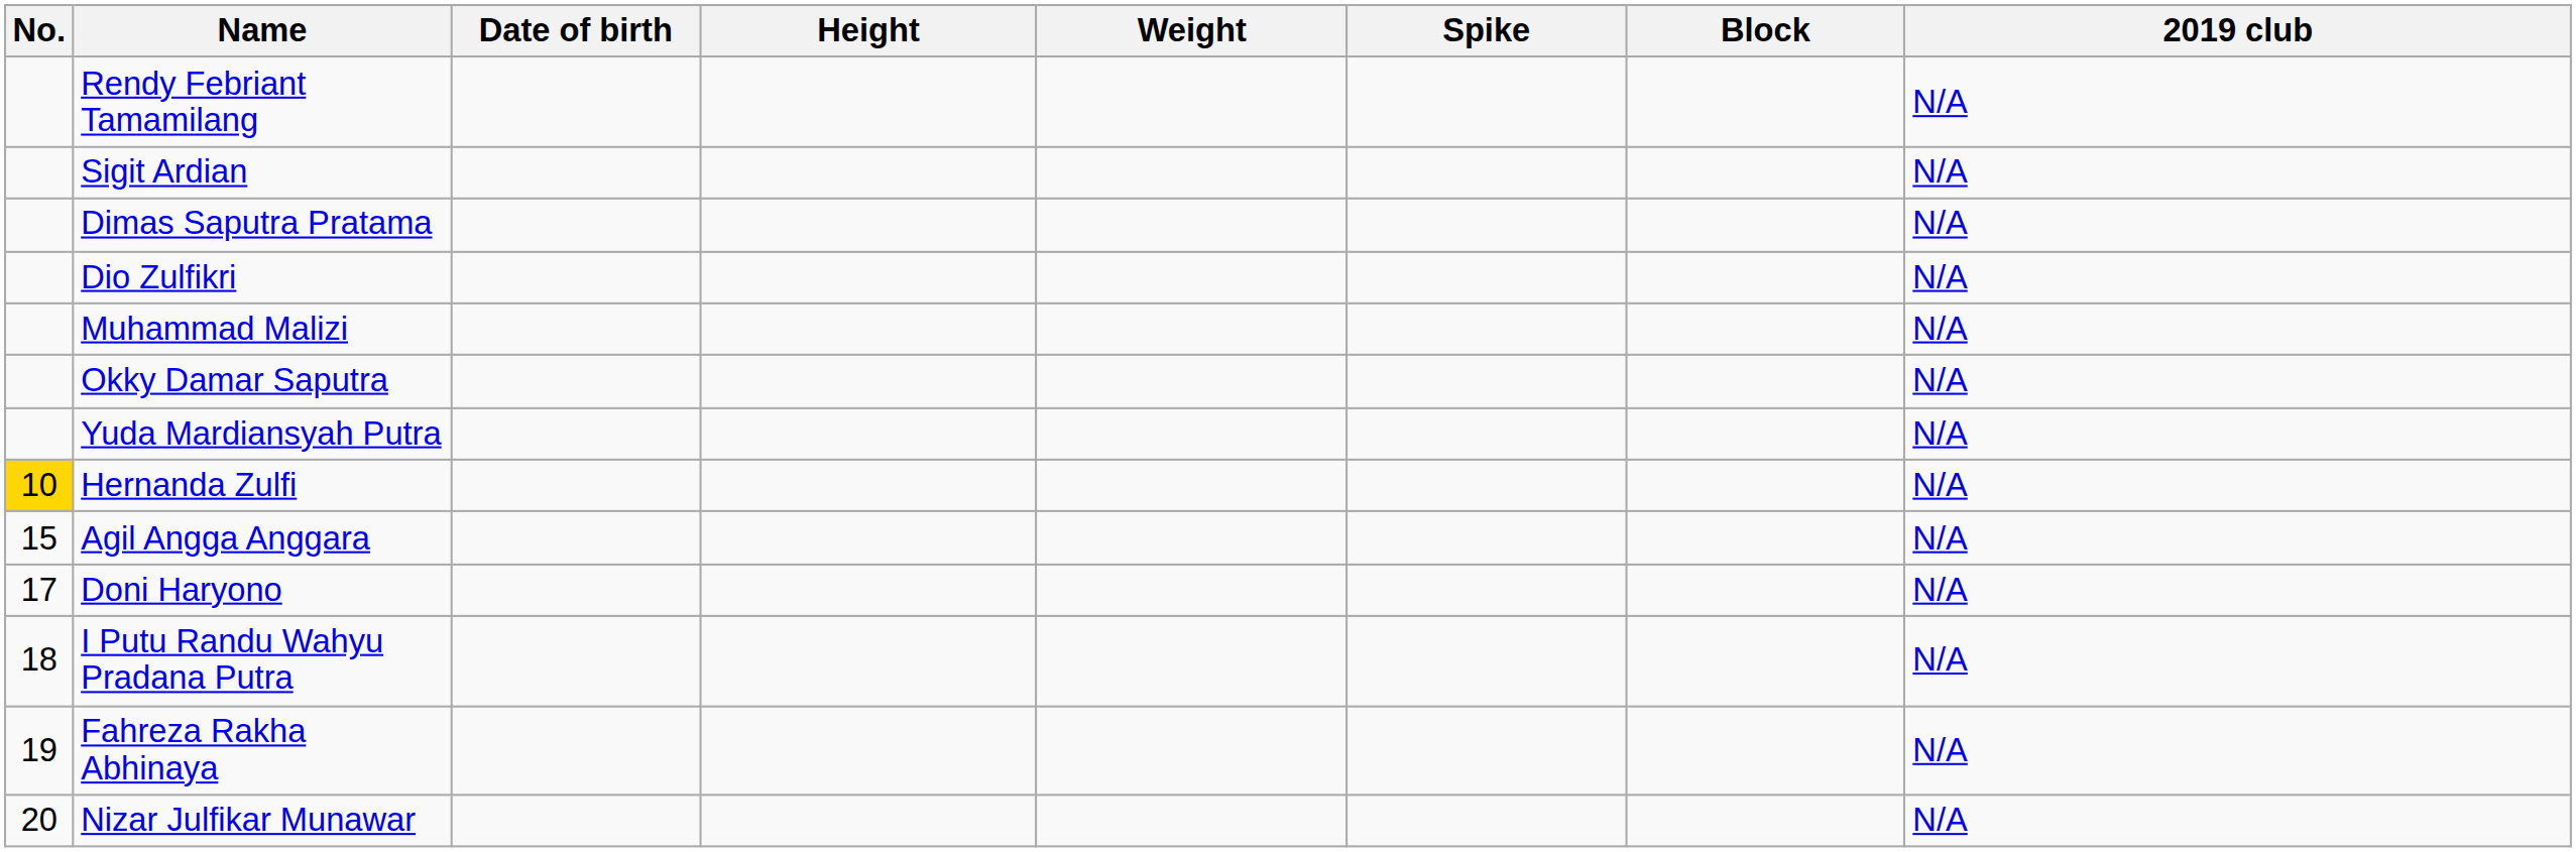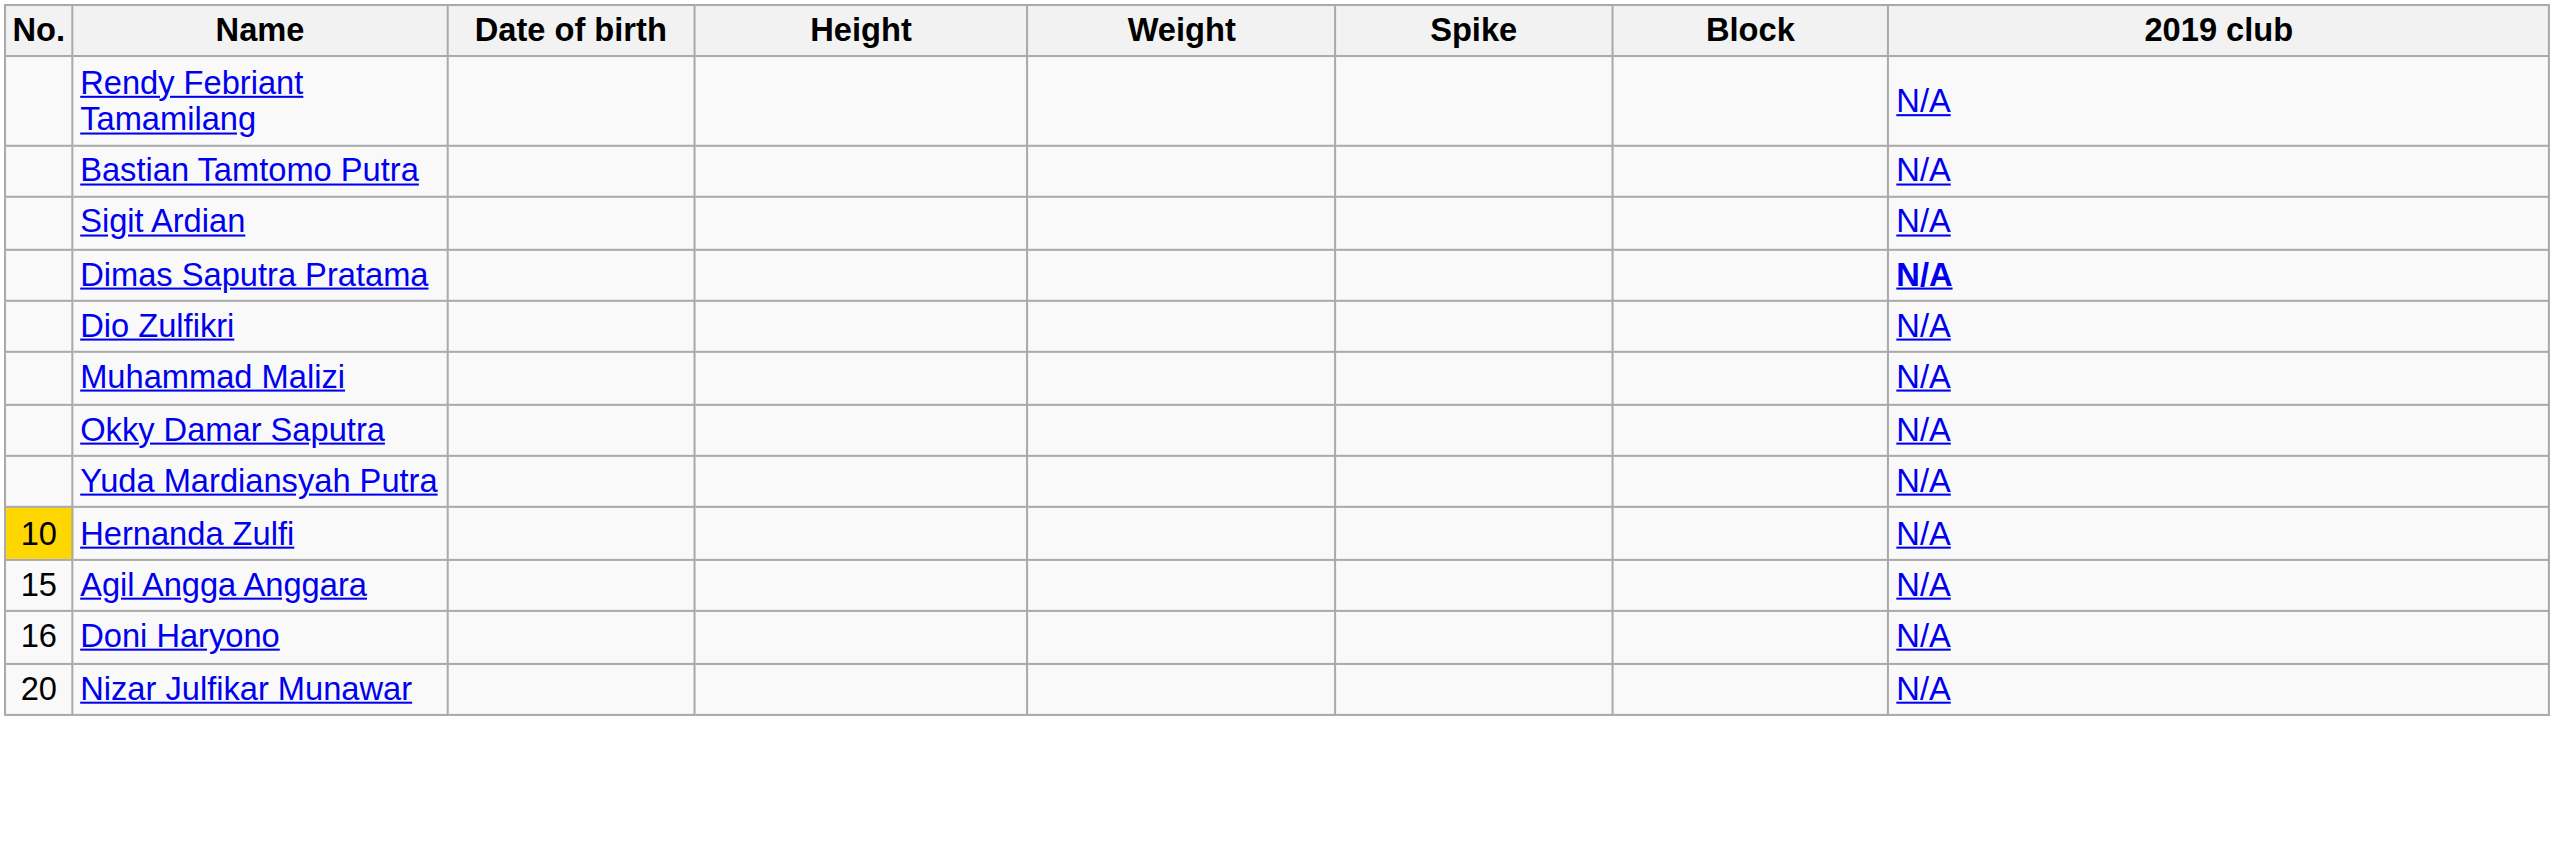+ row: Bastian Tamtomo Putra | N/A
Dimas Saputra Pratama | 2019 club: normal -> bold
Doni Haryono | No.: 17 -> 16
- row: 18 | I Putu Randu Wahyu Pradana Putra | N/A
- row: 19 | Fahreza Rakha Abhinaya | N/A
